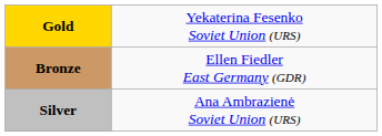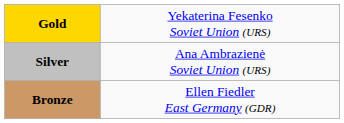rows swapped: Silver <-> Bronze
